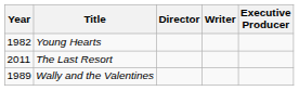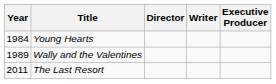Young Hearts | Year: 1982 -> 1984
rows swapped: Wally and the Valentines <-> The Last Resort
